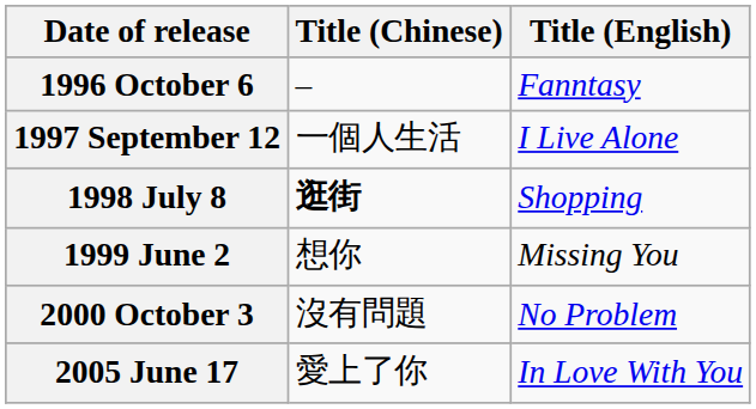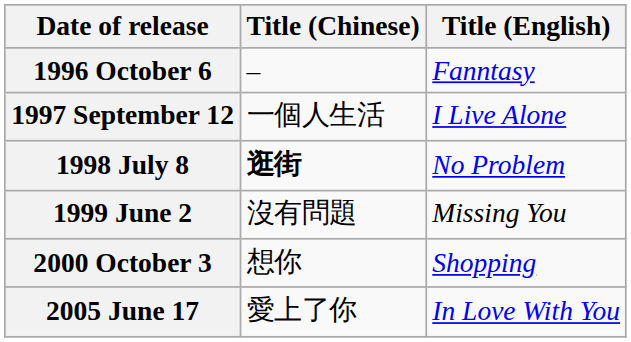1998 July 8 | Title (English): Shopping -> No Problem
1999 June 2 | Title (Chinese): 想你 -> 沒有問題
2000 October 3 | Title (Chinese): 沒有問題 -> 想你
2000 October 3 | Title (English): No Problem -> Shopping
